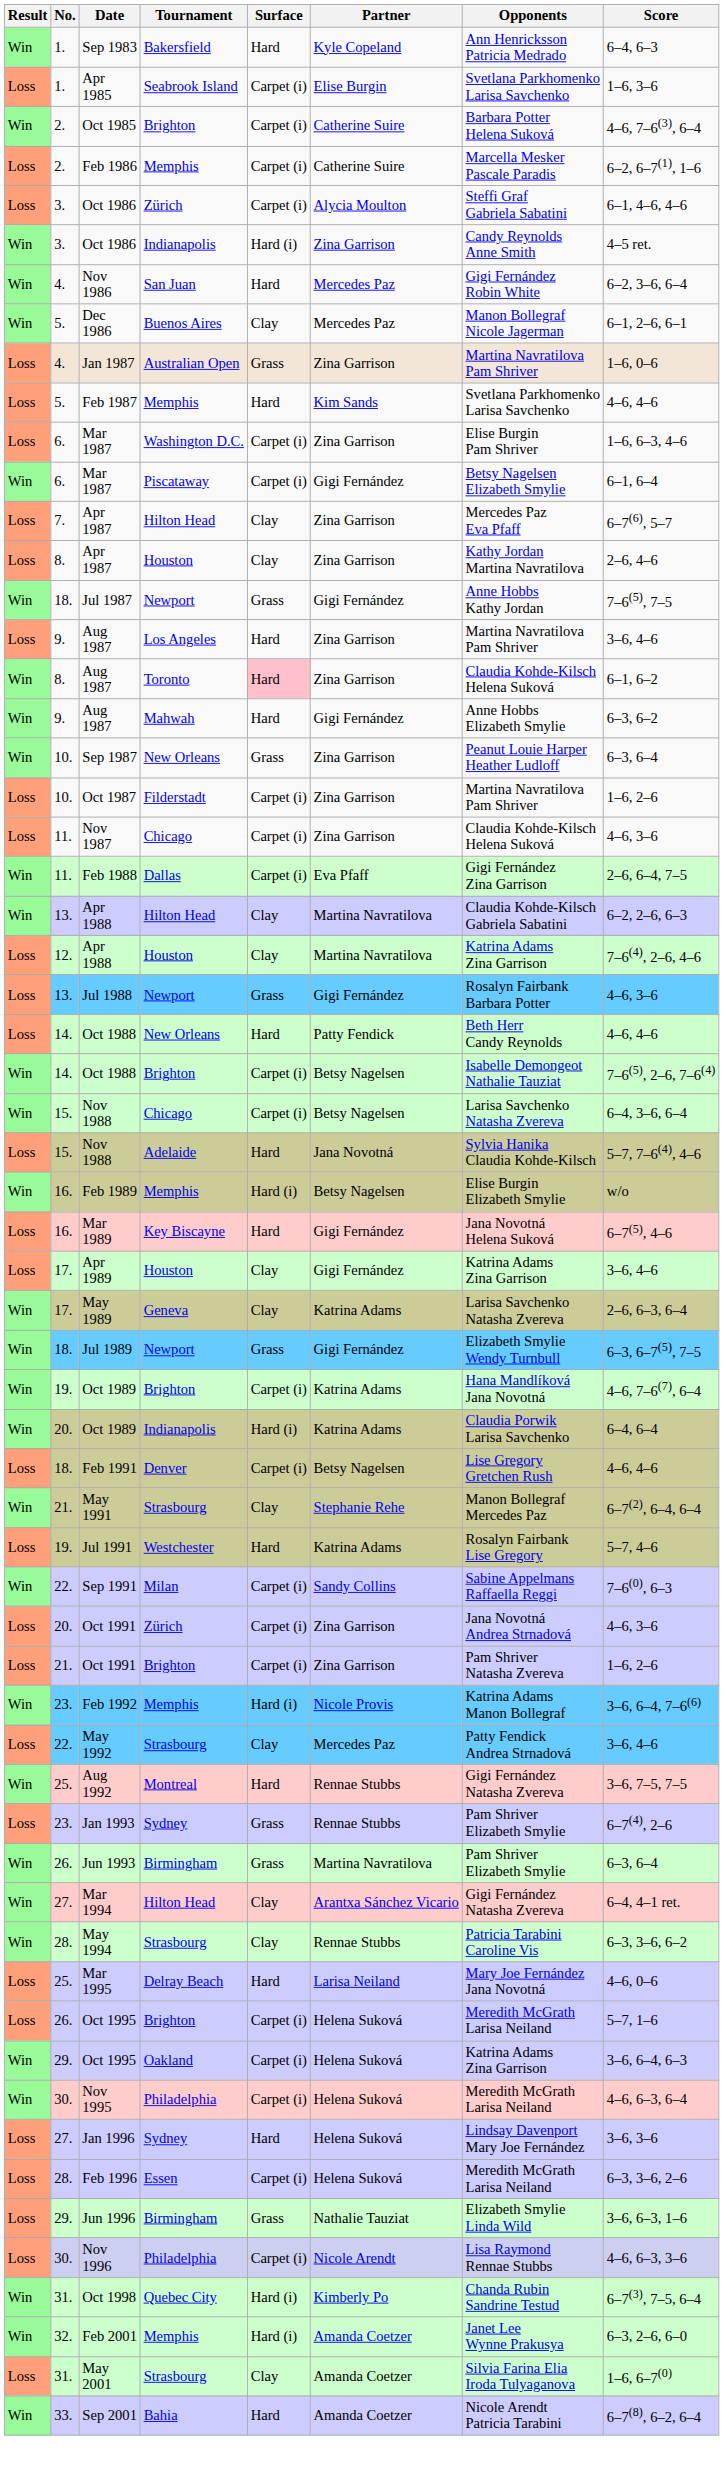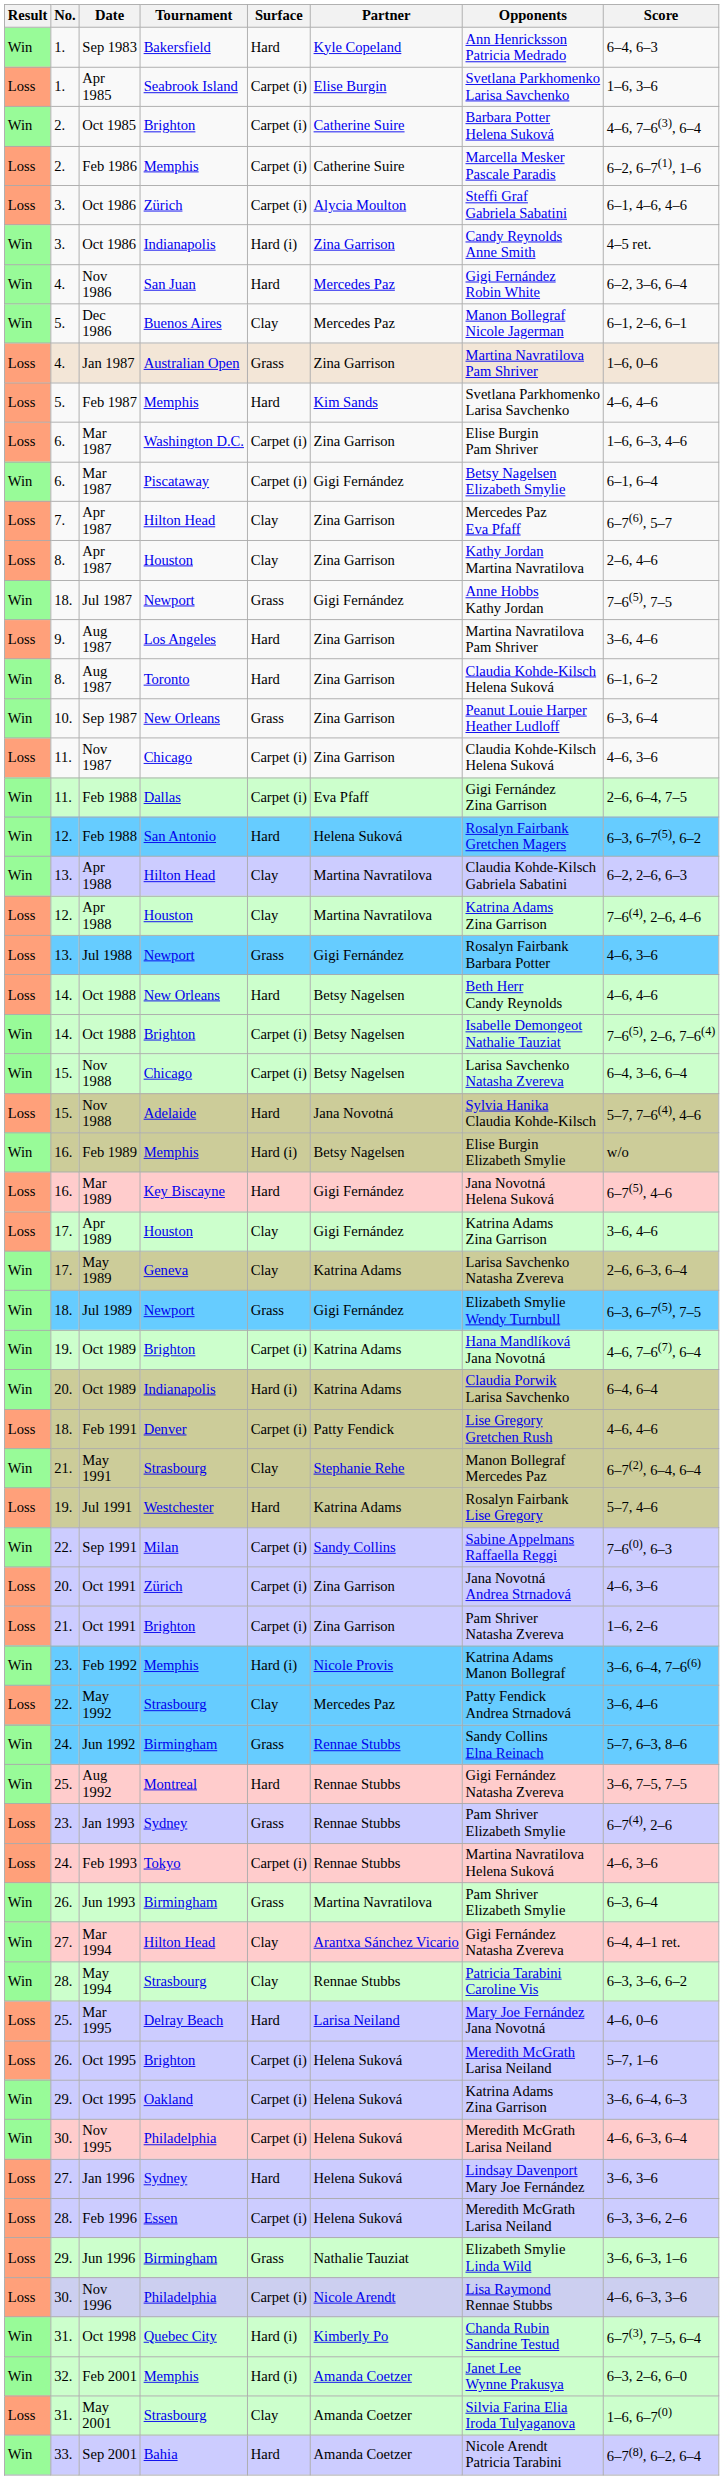Aug 1987 / Toronto | Surface: pink background -> no background
- row: Win | 9. | Aug 1987 | Mahwah | Hard | Gigi Fernández | Anne Hobbs Elizabeth Smylie | 6–3, 6–2
- row: Loss | 10. | Oct 1987 | Filderstadt | Carpet (i) | Zina Garrison | Martina Navratilova Pam Shriver | 1–6, 2–6
+ row: Win | 12. | Feb 1988 | San Antonio | Hard | Helena Suková | Rosalyn Fairbank Gretchen Magers | 6–3, 6–7(5), 6–2
Oct 1988 / New Orleans | Partner: Patty Fendick -> Betsy Nagelsen
Feb 1991 | Partner: Betsy Nagelsen -> Patty Fendick
+ row: Win | 24. | Jun 1992 | Birmingham | Grass | Rennae Stubbs | Sandy Collins Elna Reinach | 5–7, 6–3, 8–6
+ row: Loss | 24. | Feb 1993 | Tokyo | Carpet (i) | Rennae Stubbs | Martina Navratilova Helena Suková | 4–6, 3–6
